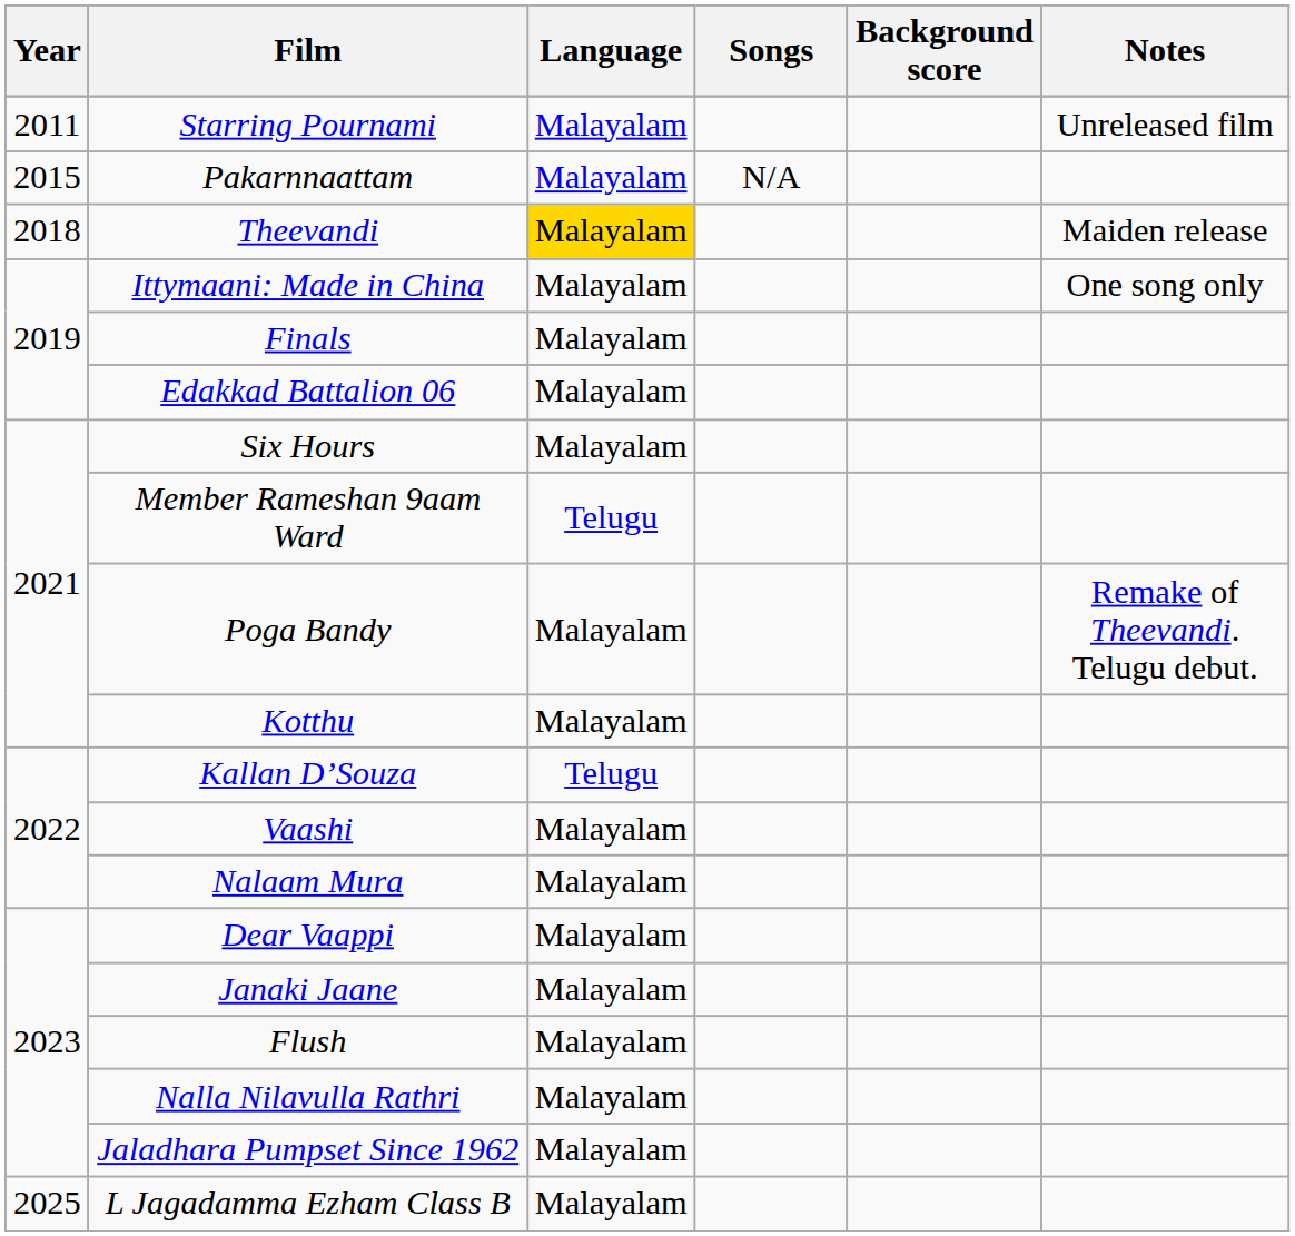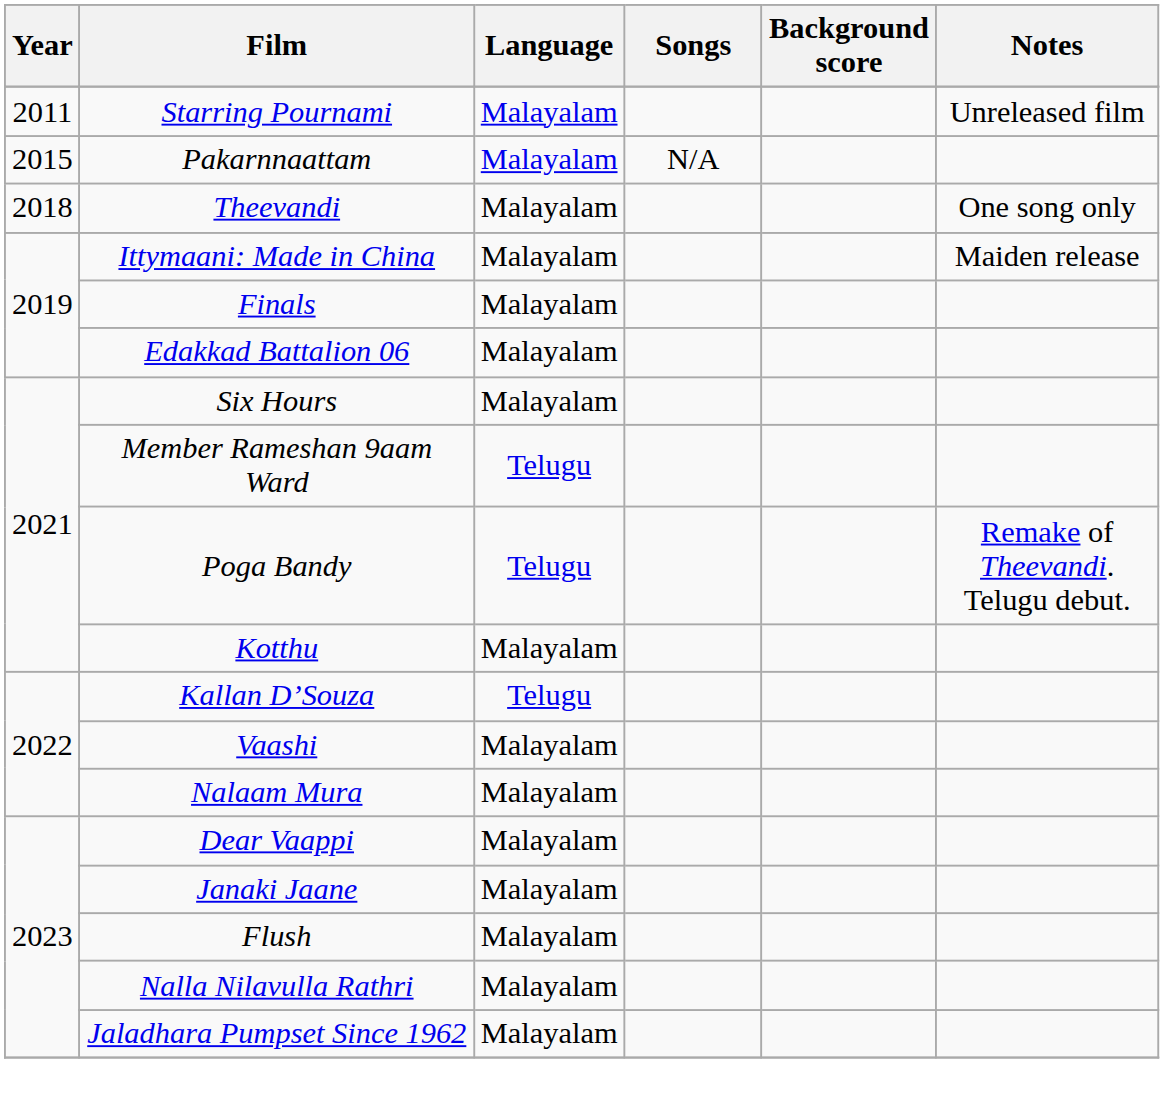Theevandi | Language: gold background -> no background
Theevandi | Notes: Maiden release -> One song only
Ittymaani: Made in China | Notes: One song only -> Maiden release
Poga Bandy | Language: Malayalam -> Telugu
- row: 2025 | L Jagadamma Ezham Class B | Malayalam
